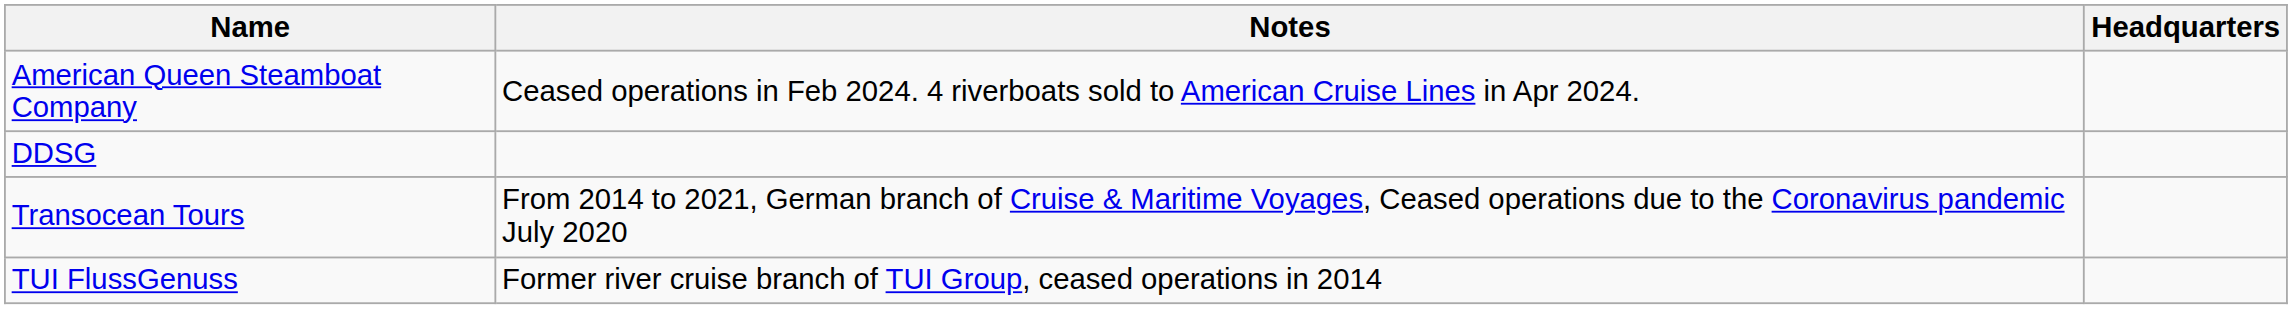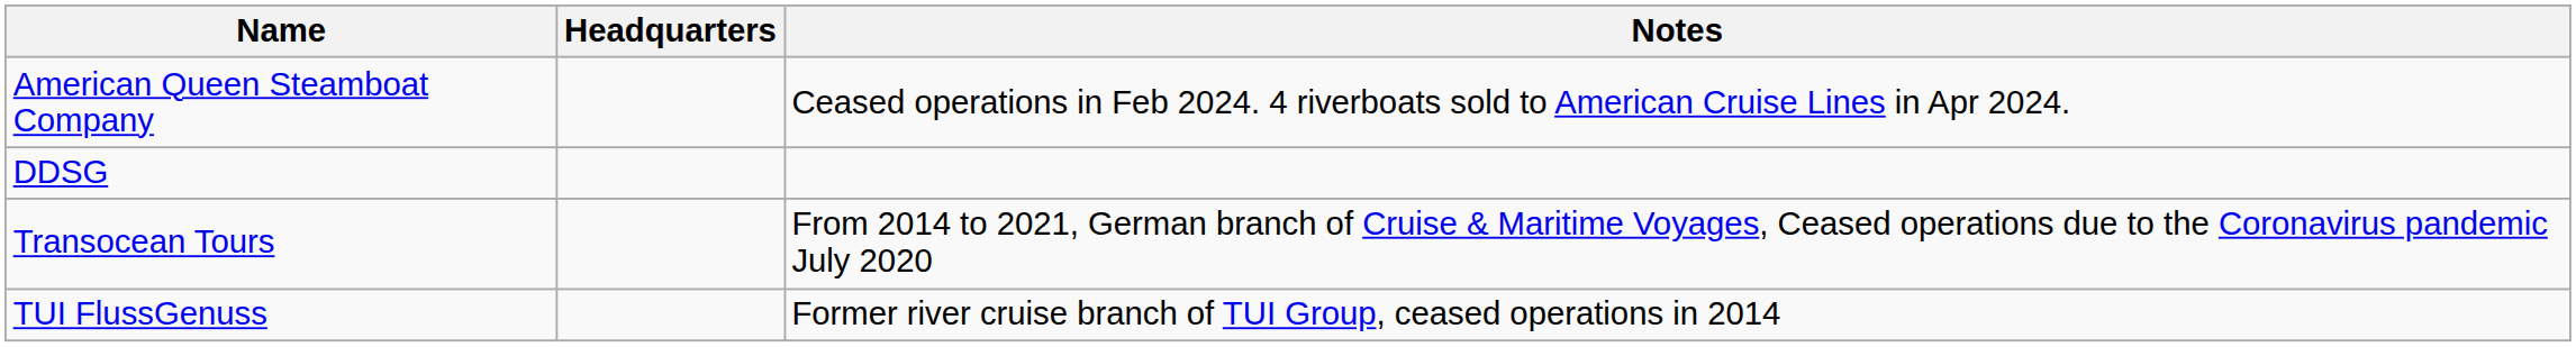columns swapped: Headquarters <-> Notes
